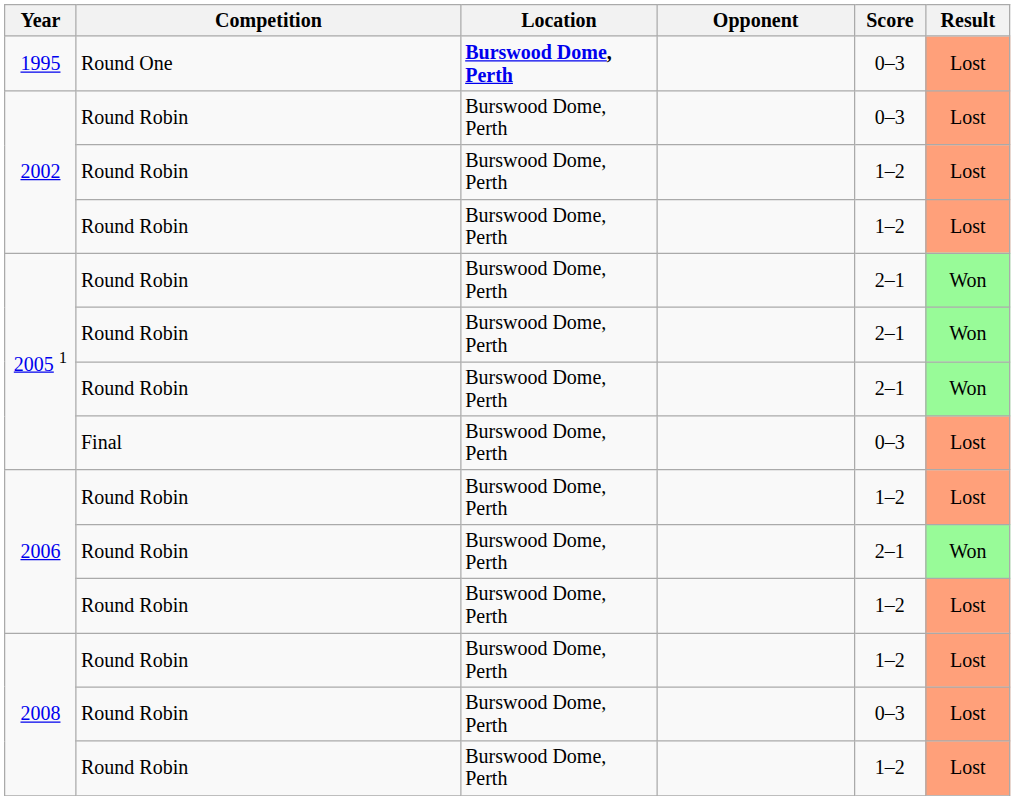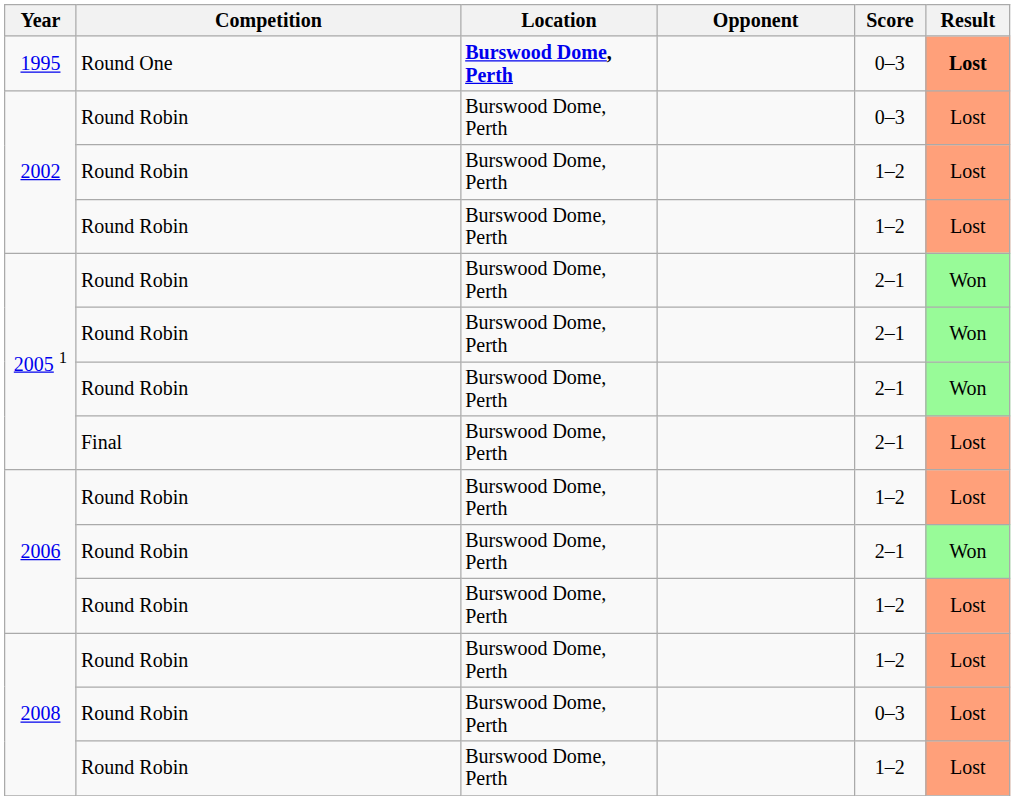1995 | Result: normal -> bold
2005 1 / Final | Score: 0–3 -> 2–1
